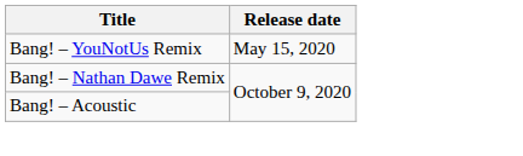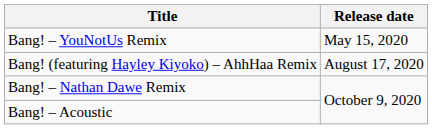+ row: Bang! (featuring Hayley Kiyoko) – AhhHaa Remix | August 17, 2020
